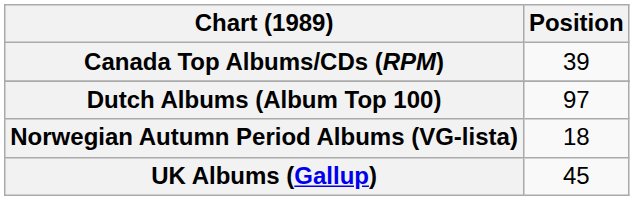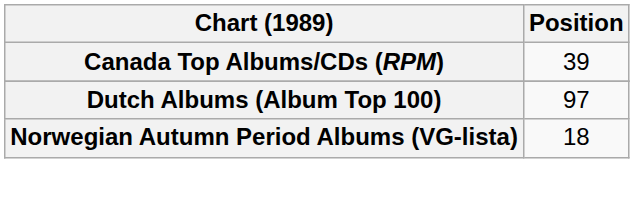- row: UK Albums (Gallup) | 45
